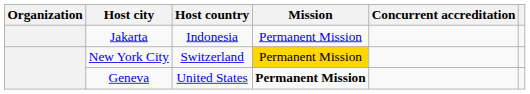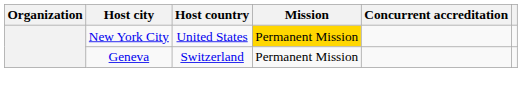- row: Jakarta | Indonesia | Permanent Mission
New York City | Host country: Switzerland -> United States
Geneva | Host country: United States -> Switzerland
Geneva | Mission: bold -> normal
